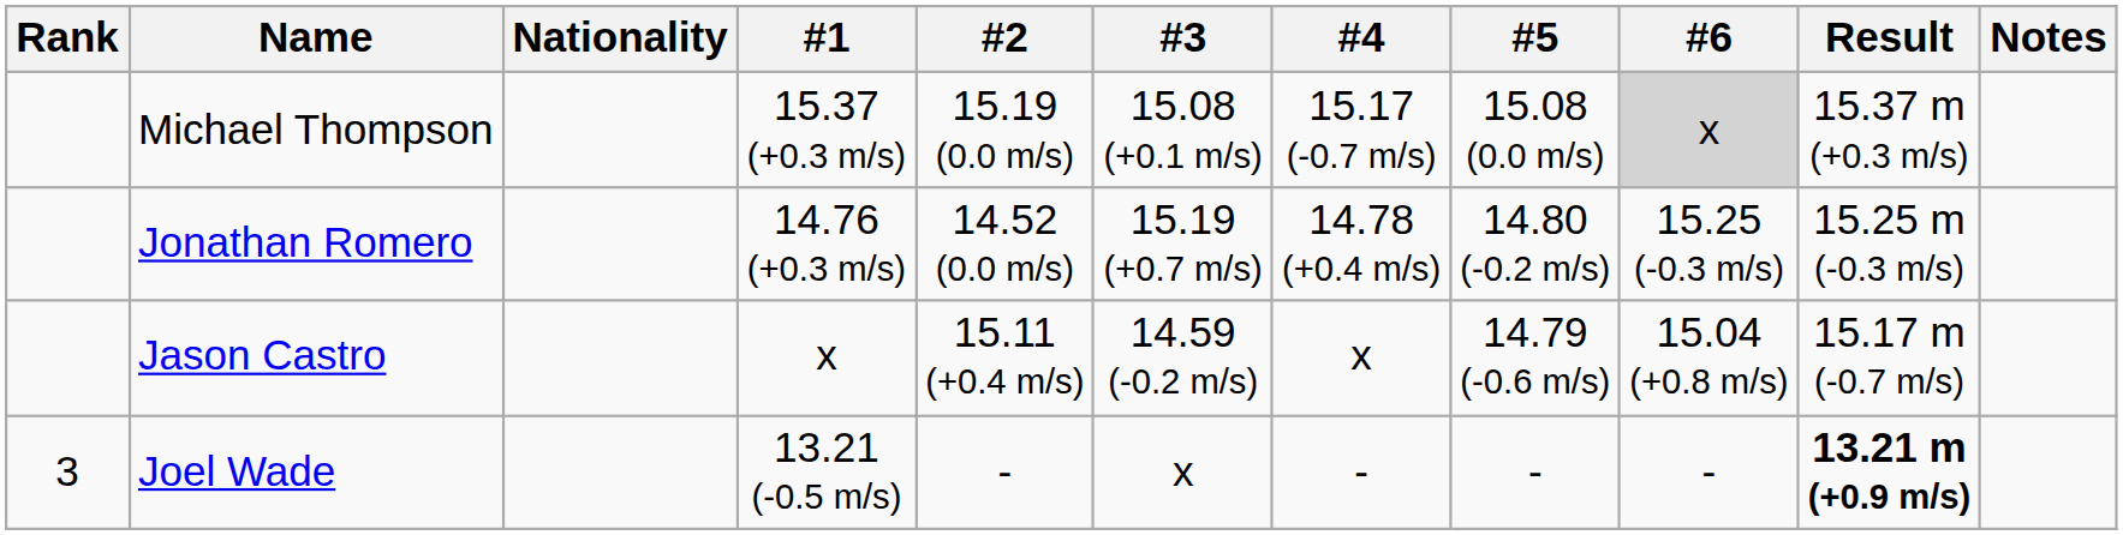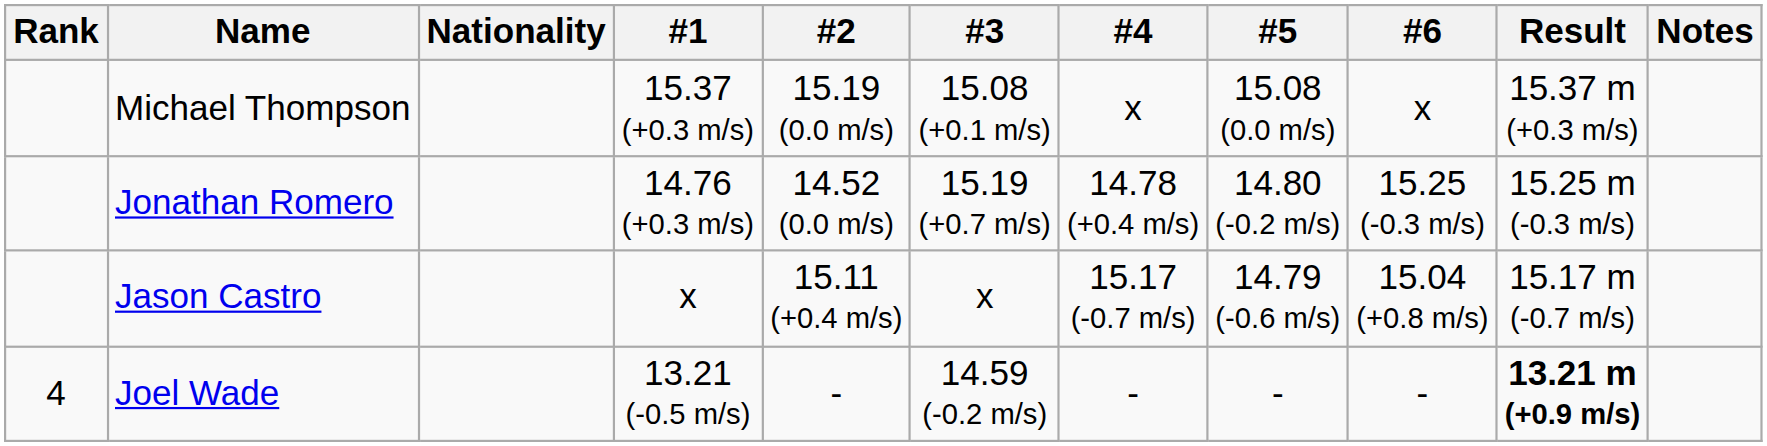Michael Thompson | #4: 15.17 (-0.7 m/s) -> x
Michael Thompson | #6: lightgrey background -> no background
Jason Castro | #3: 14.59 (-0.2 m/s) -> x
Jason Castro | #4: x -> 15.17 (-0.7 m/s)
Joel Wade | Rank: 3 -> 4
Joel Wade | #3: x -> 14.59 (-0.2 m/s)
